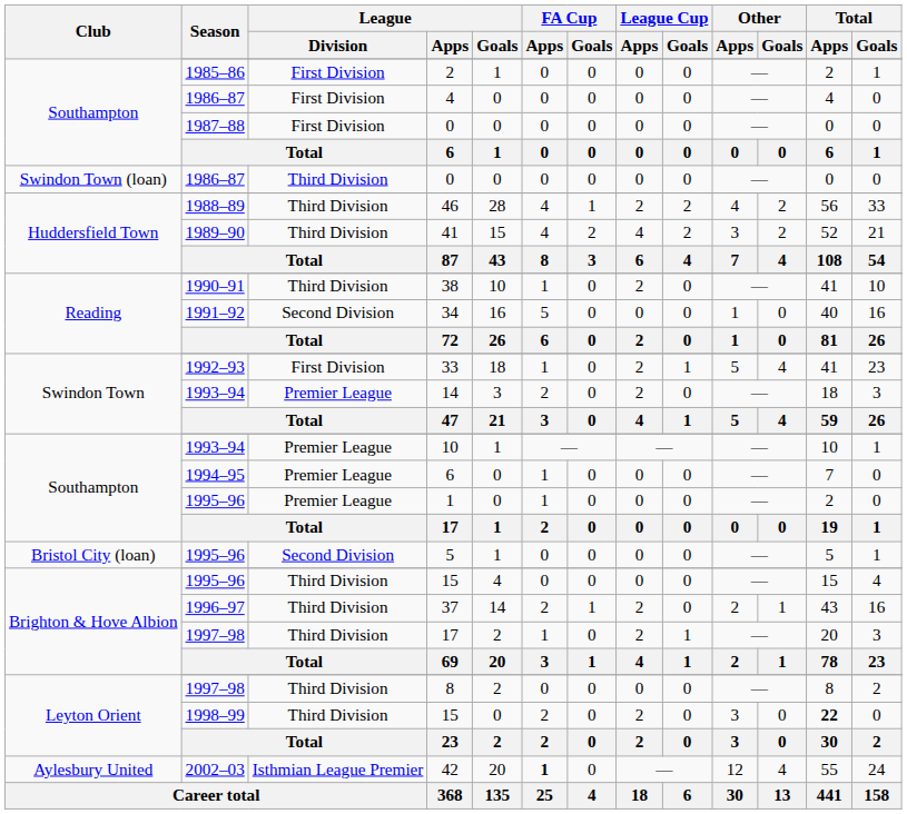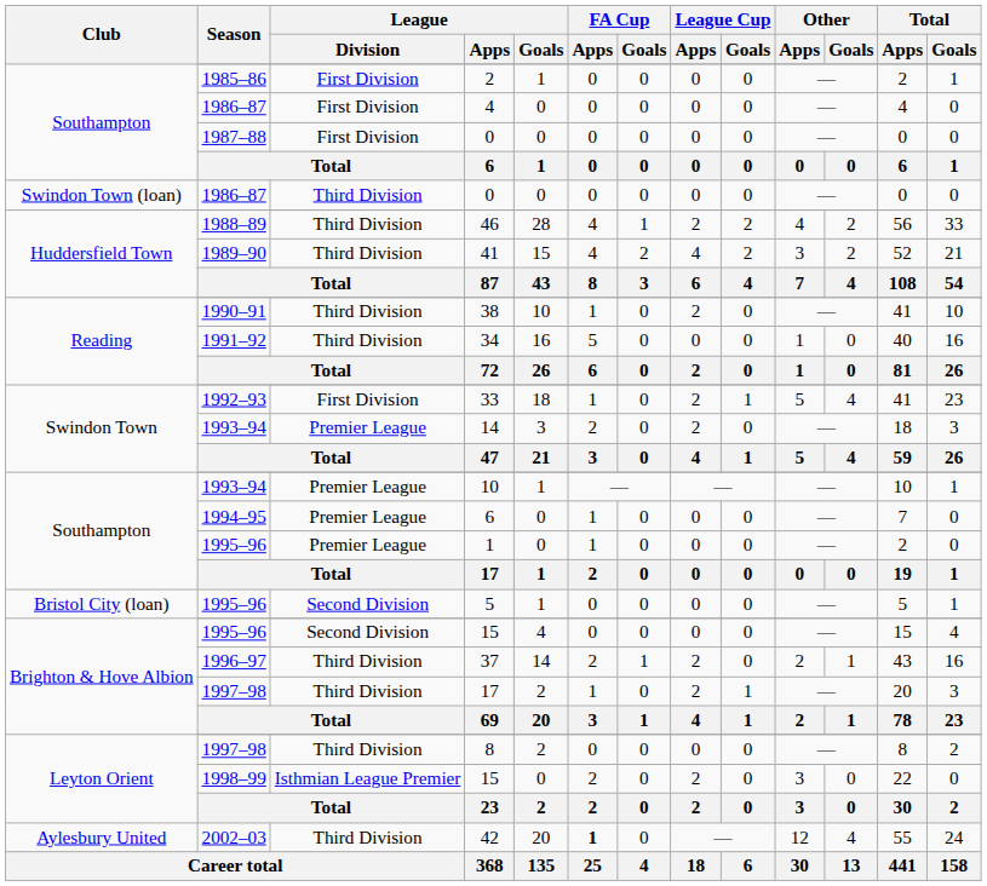34 | League / Division: Second Division -> Third Division
Brighton & Hove Albion / 15 | League / Division: Third Division -> Second Division
Leyton Orient / 15 | League / Division: Third Division -> Isthmian League Premier
Leyton Orient / 15 | Total / Apps: bold -> normal
42 | League / Division: Isthmian League Premier -> Third Division
